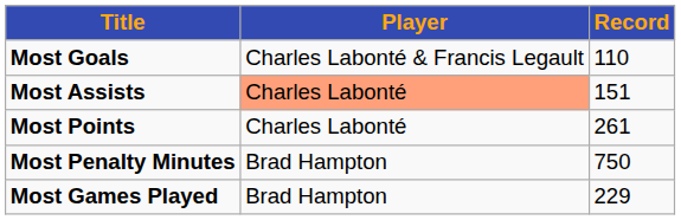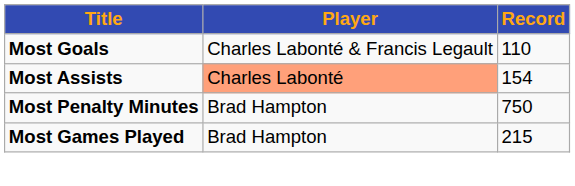Most Assists | Record: 151 -> 154
- row: Most Points | Charles Labonté | 261
Most Games Played | Record: 229 -> 215
